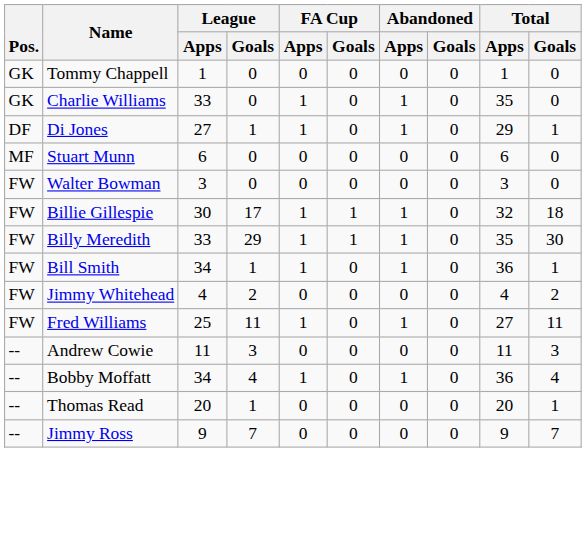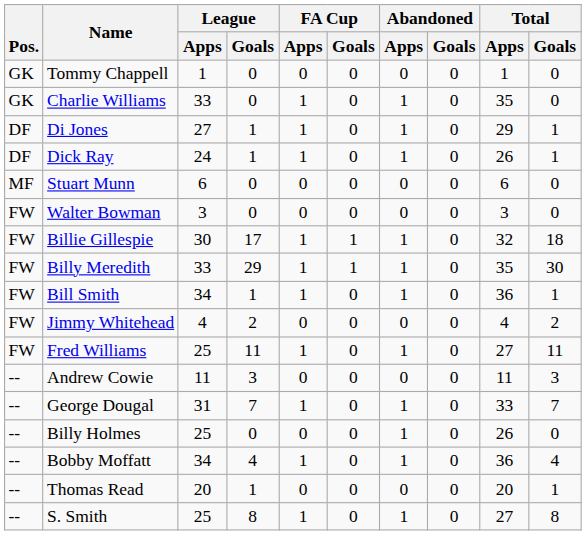+ row: DF | Dick Ray | 24 | 1 | 1 | 0 | 1 | 0 | 26 | 1
+ row: -- | George Dougal | 31 | 7 | 1 | 0 | 1 | 0 | 33 | 7
+ row: -- | Billy Holmes | 25 | 0 | 0 | 0 | 1 | 0 | 26 | 0
- row: -- | Jimmy Ross | 9 | 7 | 0 | 0 | 0 | 0 | 9 | 7
+ row: -- | S. Smith | 25 | 8 | 1 | 0 | 1 | 0 | 27 | 8
